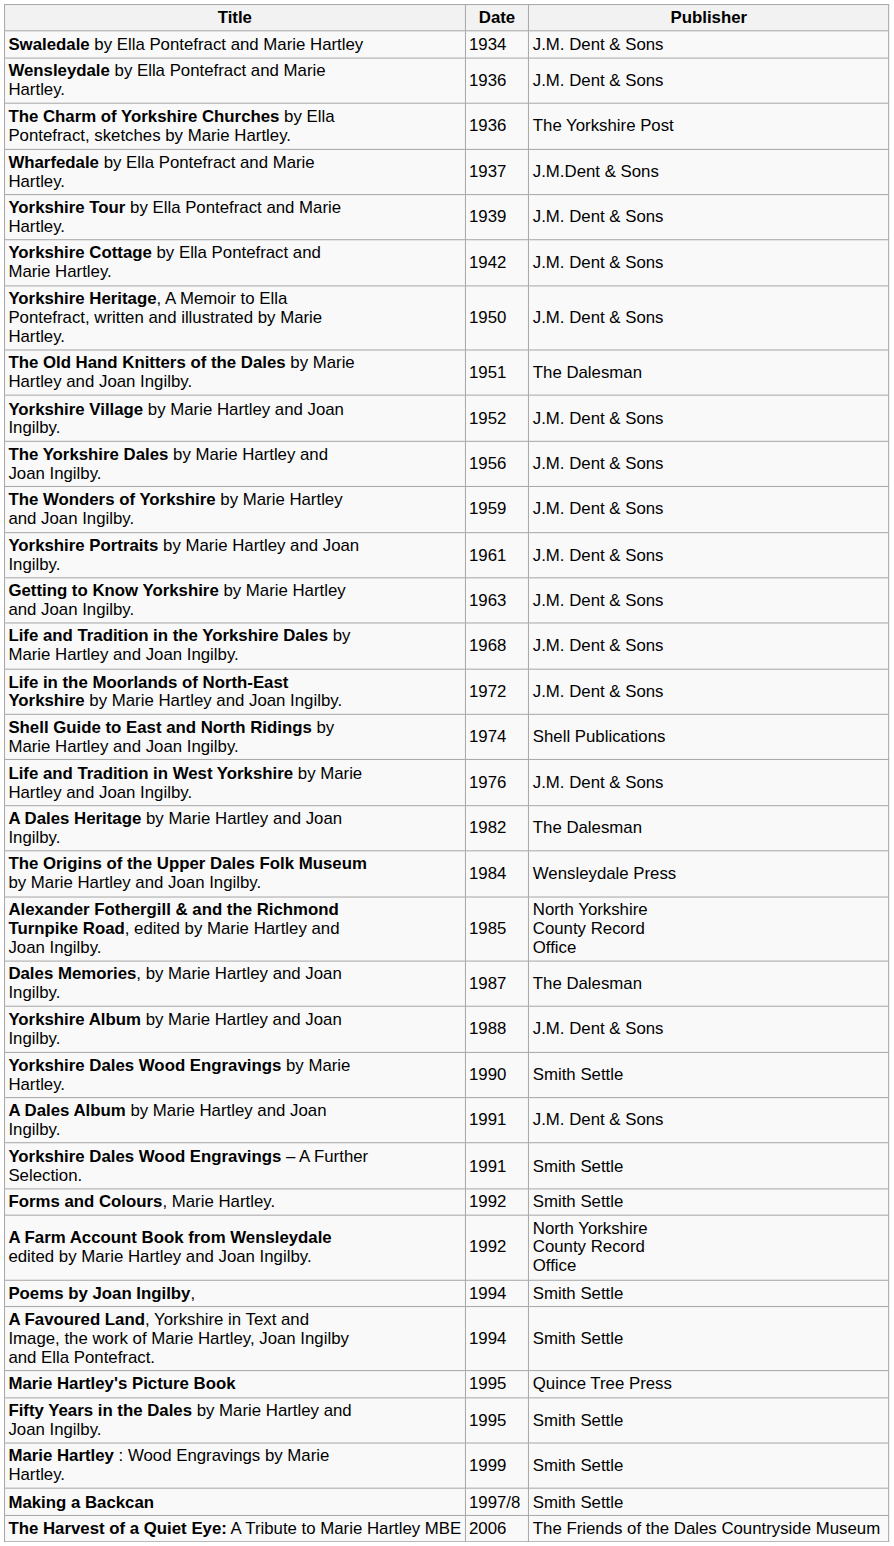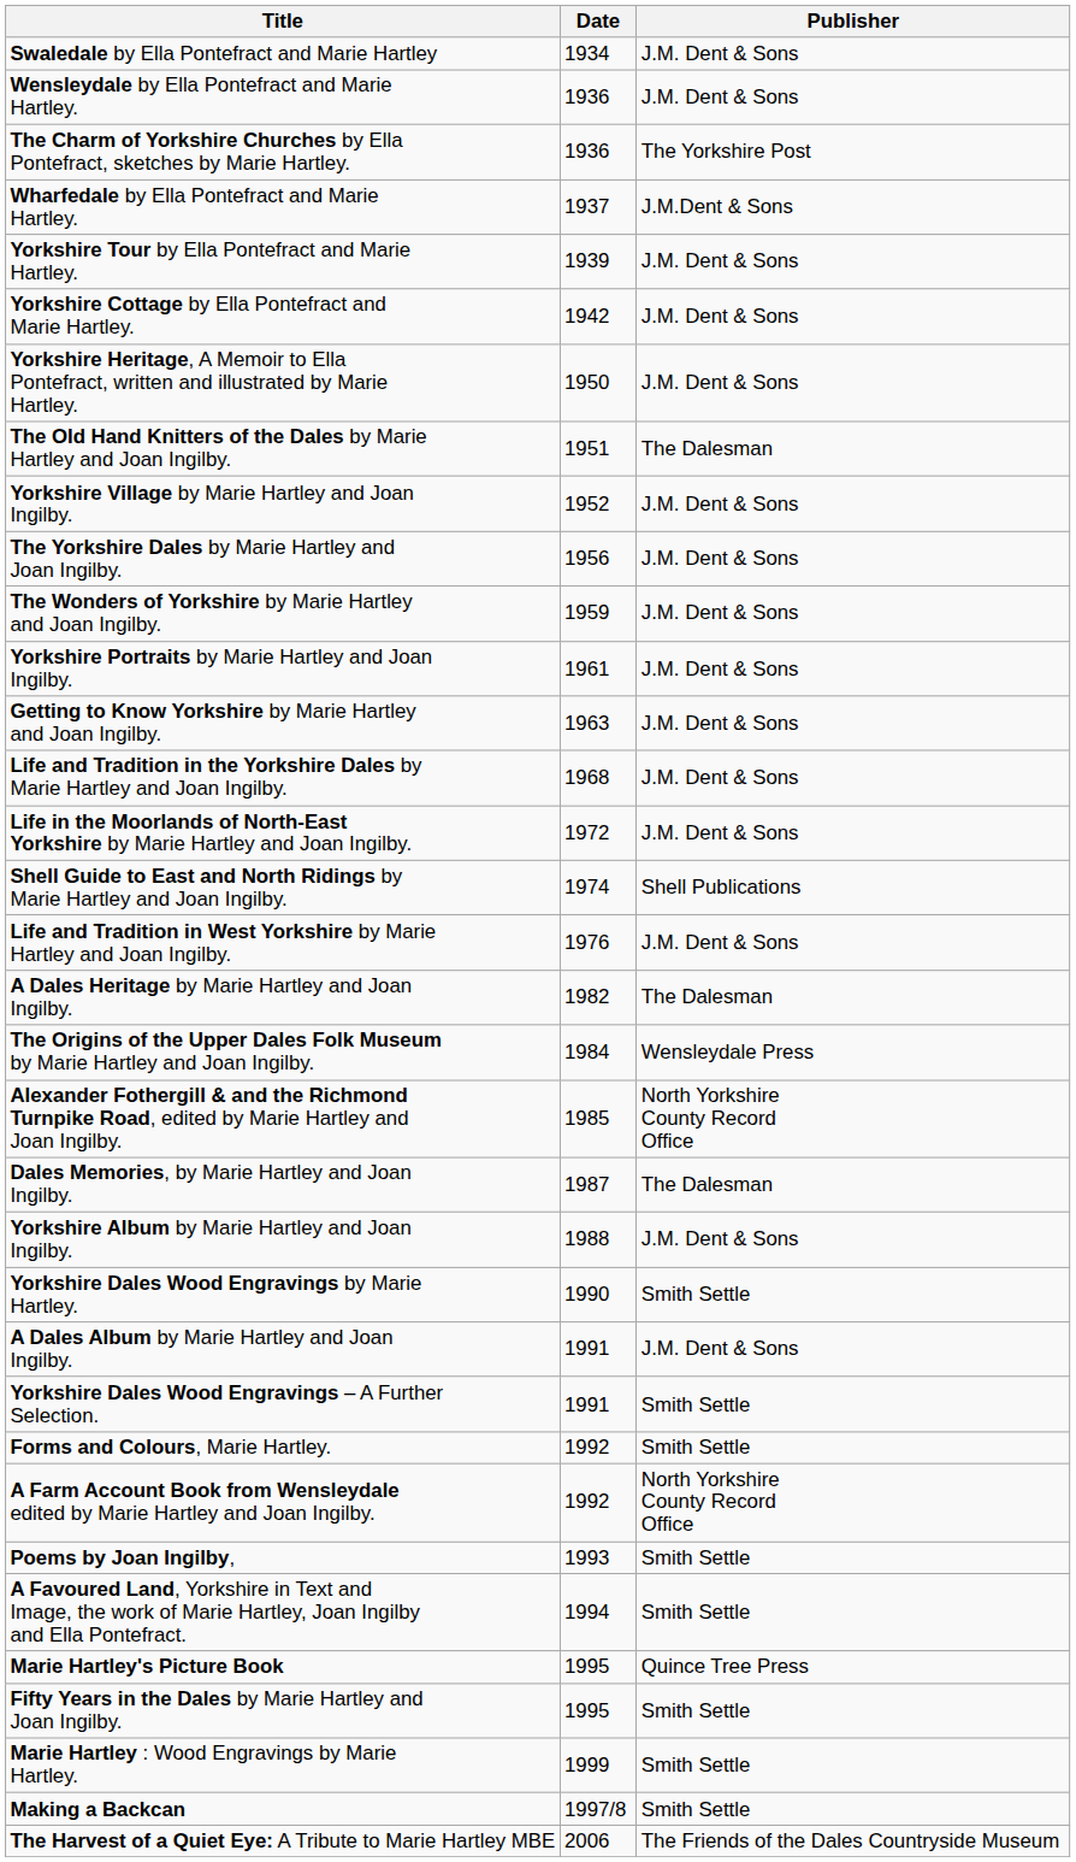Poems by Joan Ingilby, | Date: 1994 -> 1993
